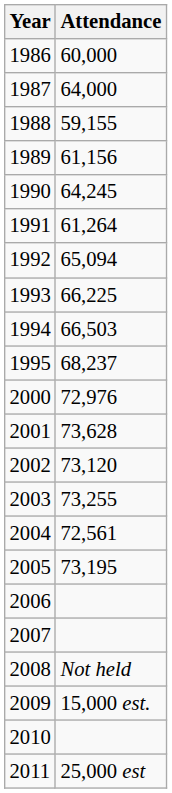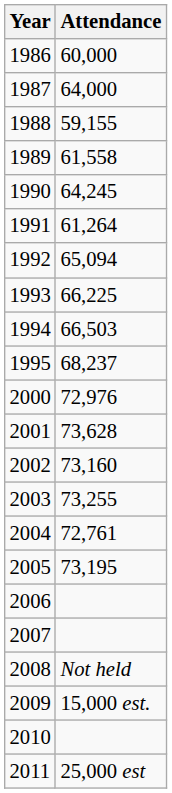1989 | Attendance: 61,156 -> 61,558
2002 | Attendance: 73,120 -> 73,160
2004 | Attendance: 72,561 -> 72,761
